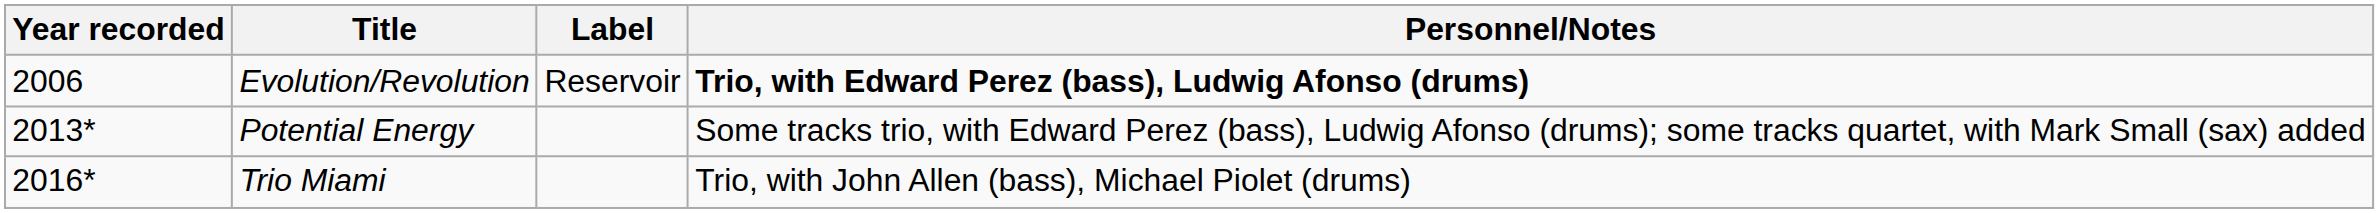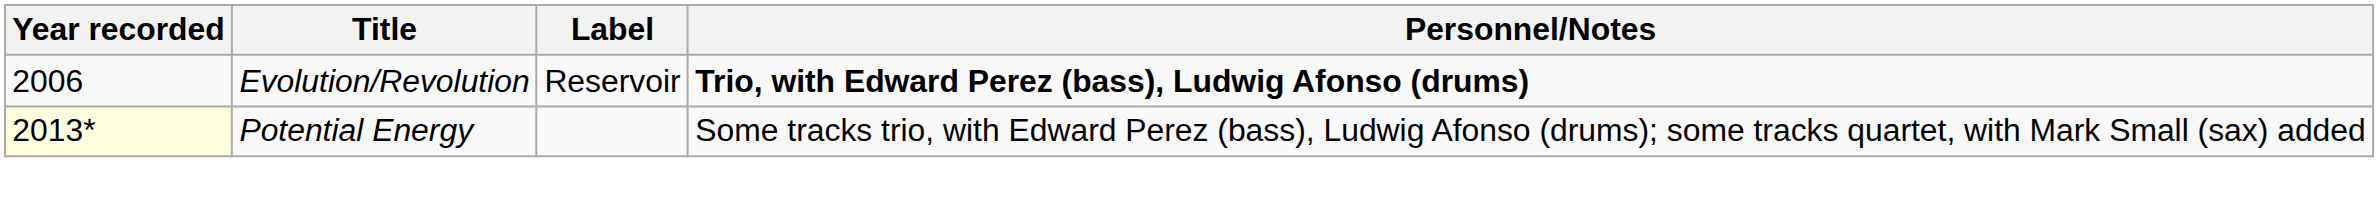Potential Energy | Year recorded: no background -> lightyellow background
- row: 2016* | Trio Miami | Trio, with John Allen (bass), Michael Piolet (drums)
